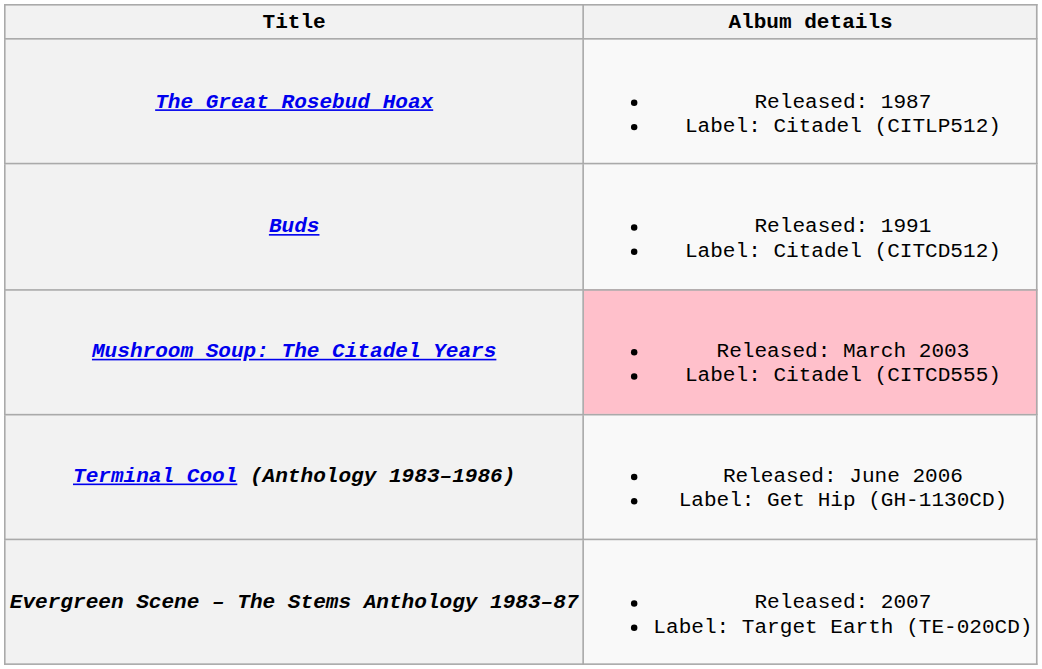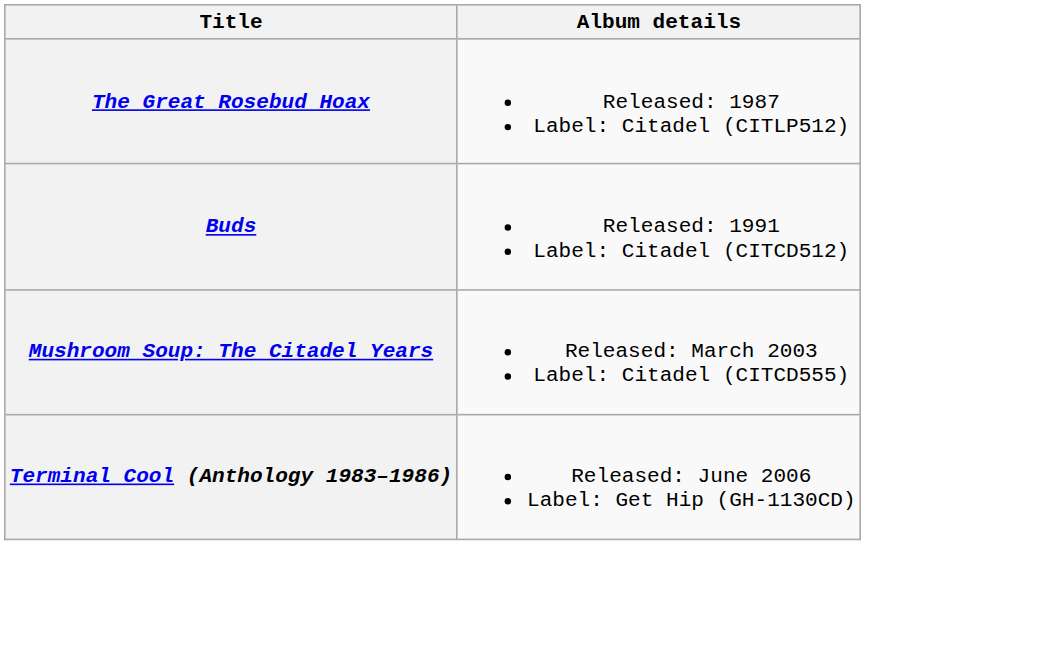Mushroom Soup: The Citadel Years | Album details: pink background -> no background
- row: Evergreen Scene – The Stems Anthology 1983–87 | Released: 2007 Label: Target Earth (TE-020CD)
